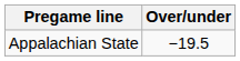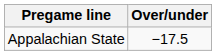Appalachian State | Over/under: −19.5 -> −17.5
